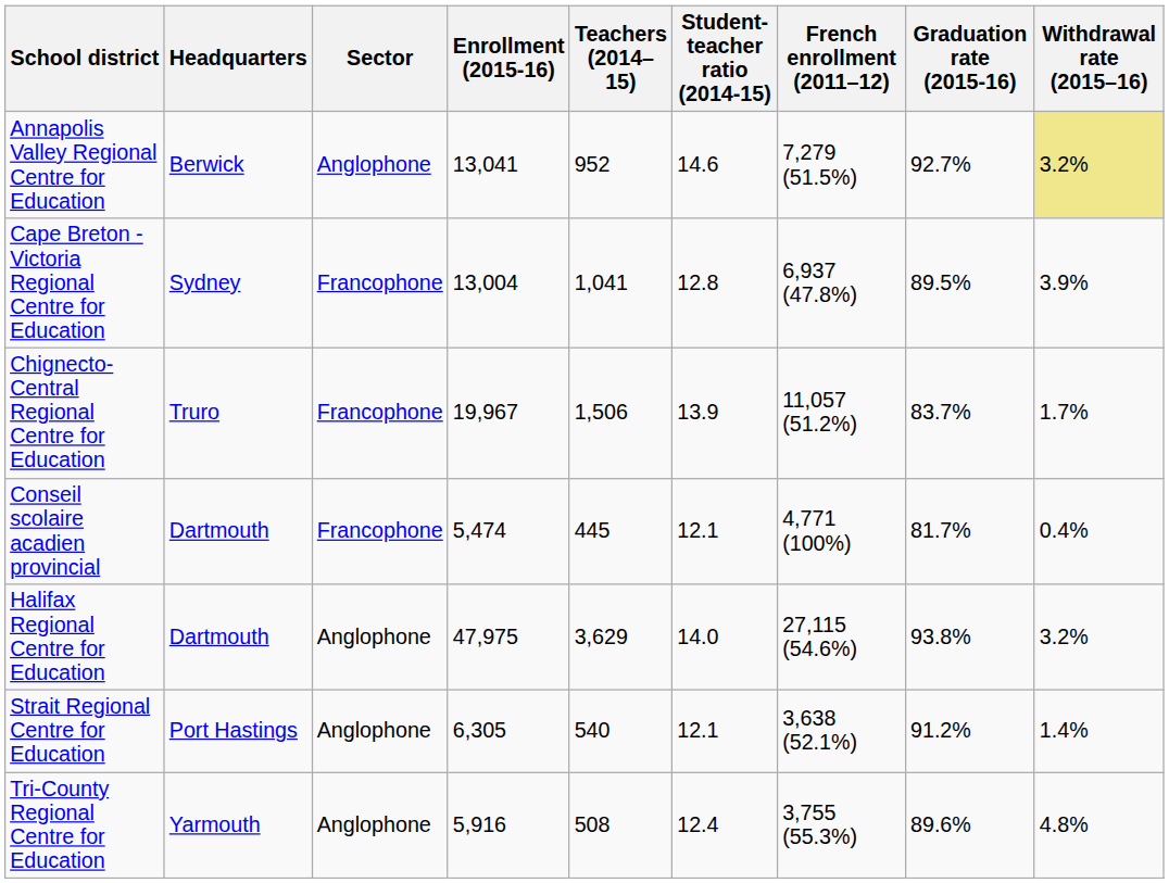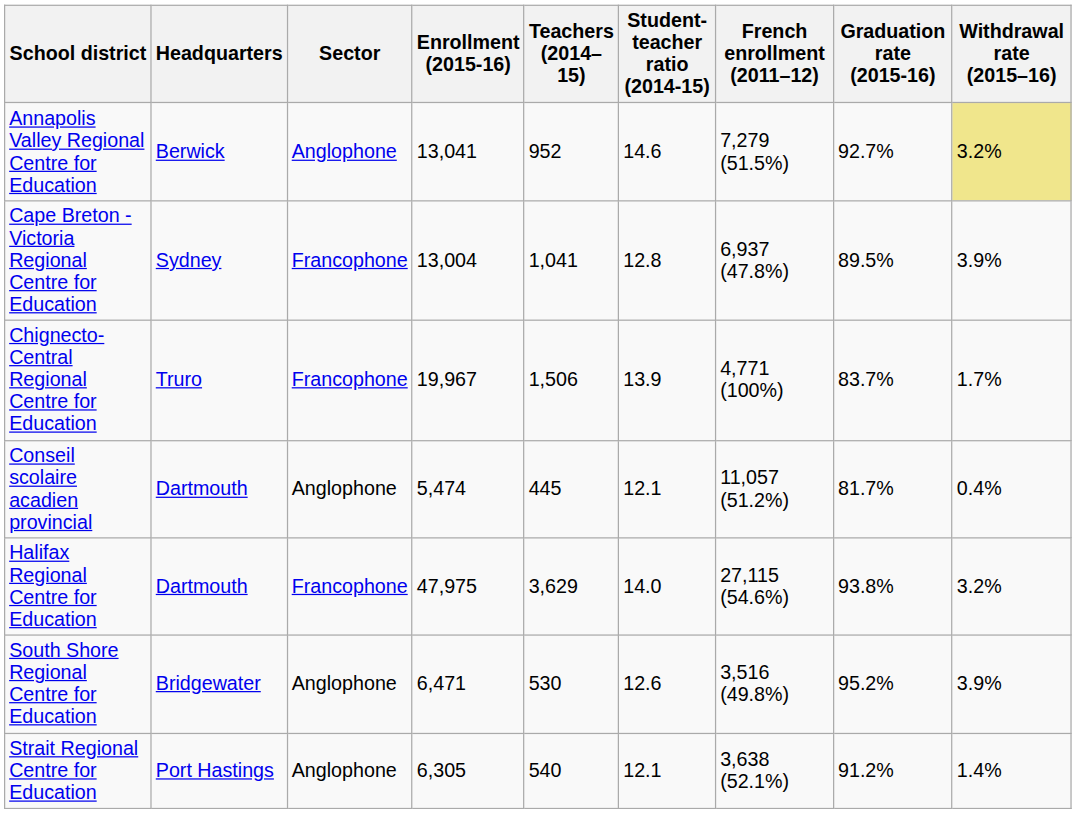Chignecto-Central Regional Centre for Education | French enrollment (2011–12): 11,057 (51.2%) -> 4,771 (100%)
Conseil scolaire acadien provincial | Sector: Francophone -> Anglophone
Conseil scolaire acadien provincial | French enrollment (2011–12): 4,771 (100%) -> 11,057 (51.2%)
Halifax Regional Centre for Education | Sector: Anglophone -> Francophone
+ row: South Shore Regional Centre for Education | Bridgewater | Anglophone | 6,471 | 530 | 12.6 | 3,516 (49.8%) | 95.2% | 3.9%
- row: Tri-County Regional Centre for Education | Yarmouth | Anglophone | 5,916 | 508 | 12.4 | 3,755 (55.3%) | 89.6% | 4.8%
